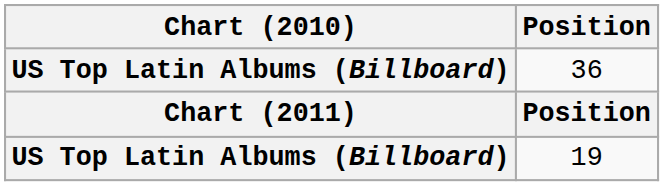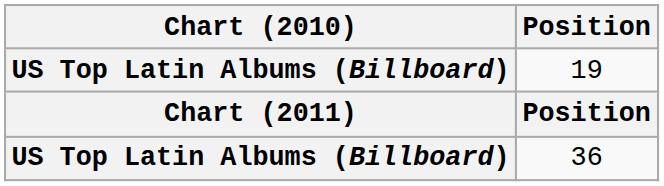rows swapped: 36 <-> 19
